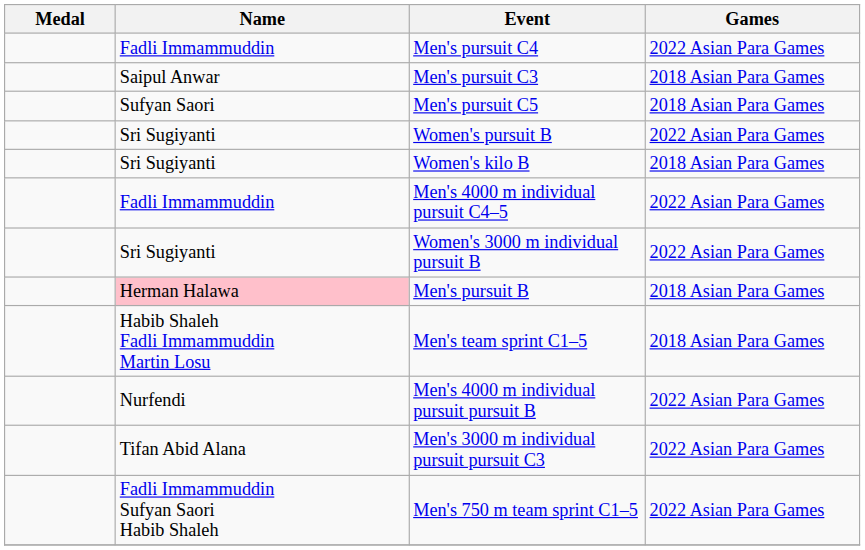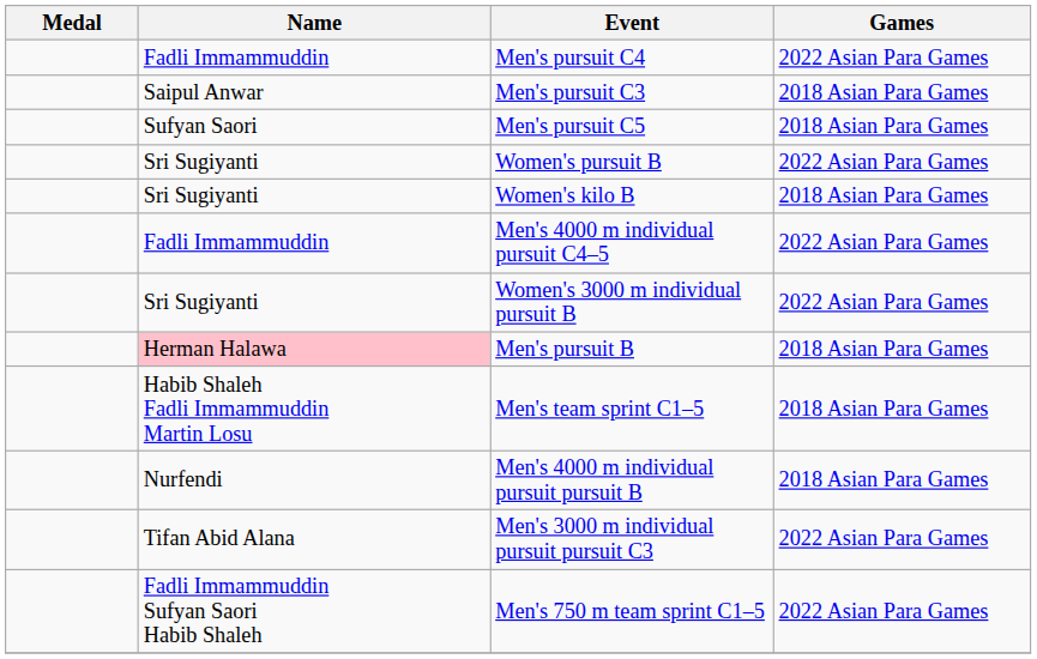Men's 4000 m individual pursuit pursuit B | Games: 2022 Asian Para Games -> 2018 Asian Para Games
